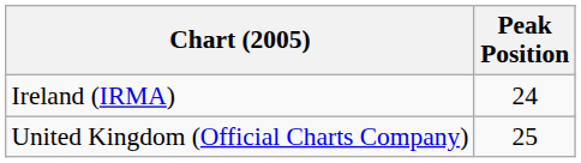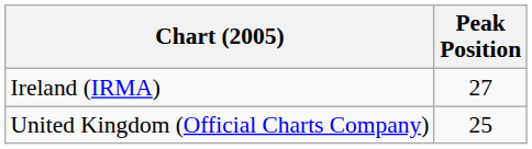Ireland (IRMA) | Peak Position: 24 -> 27
